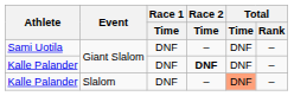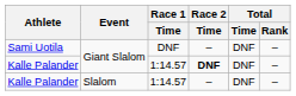Kalle Palander / Giant Slalom | Race 1 / Time: DNF -> 1:14.57
Kalle Palander / Slalom | Race 1 / Time: DNF -> 1:14.57
Kalle Palander / Slalom | Total / Time: lightsalmon background -> no background
